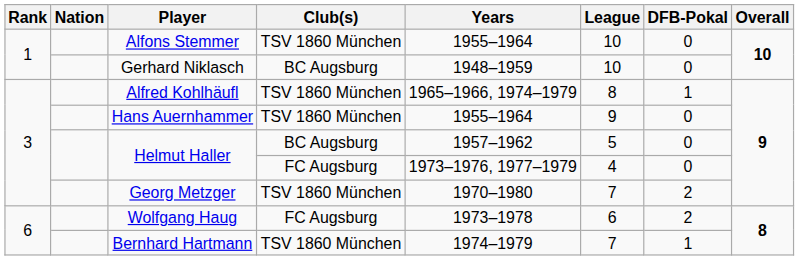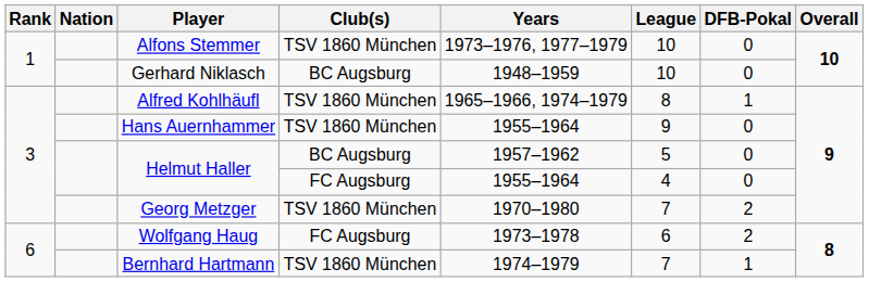Alfons Stemmer | Years: 1955–1964 -> 1973–1976, 1977–1979
Helmut Haller / FC Augsburg | Years: 1973–1976, 1977–1979 -> 1955–1964
